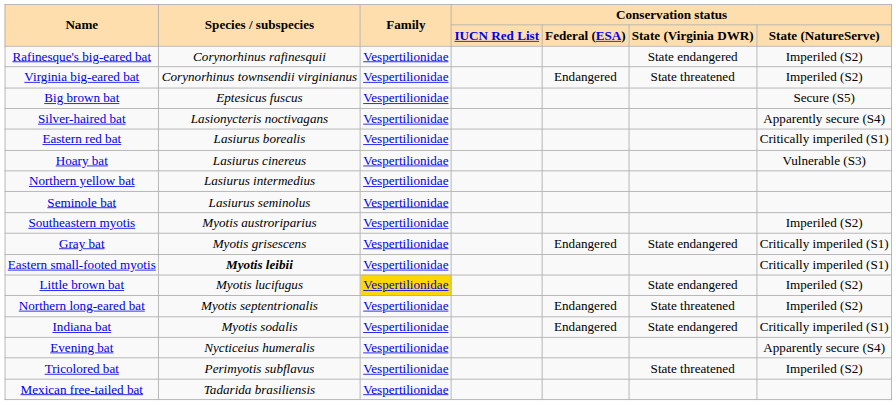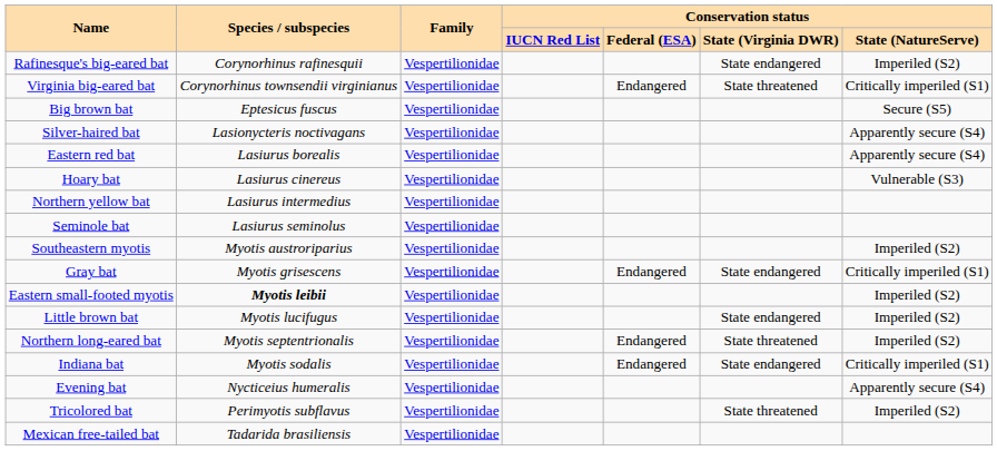Virginia big-eared bat | Conservation status / State (NatureServe): Imperiled (S2) -> Critically imperiled (S1)
Eastern red bat | Conservation status / State (NatureServe): Critically imperiled (S1) -> Apparently secure (S4)
Eastern small-footed myotis | Conservation status / State (NatureServe): Critically imperiled (S1) -> Imperiled (S2)
Little brown bat | Family: gold background -> no background
